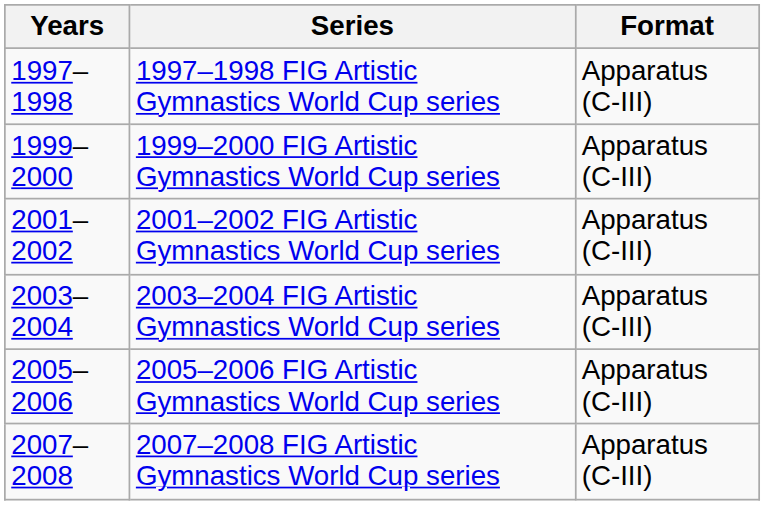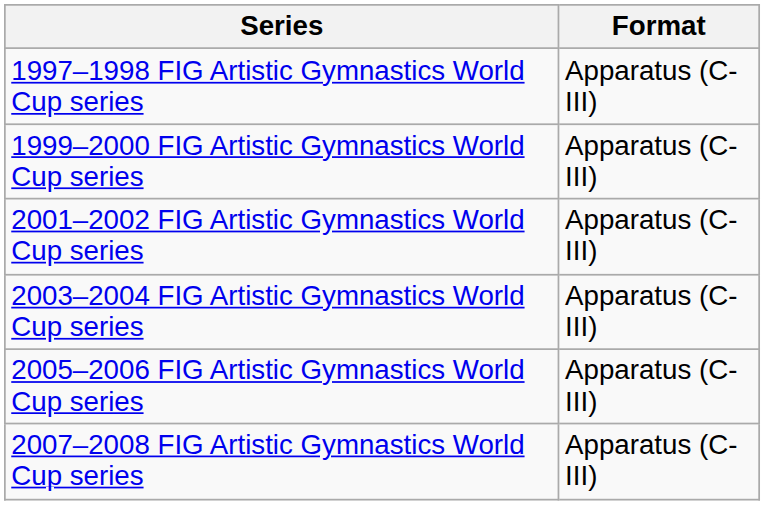- column: Years | 1997–1998 | 1999–2000 | 2001–2002 | 2003–2004 | 2005–2006 | 2007–2008
